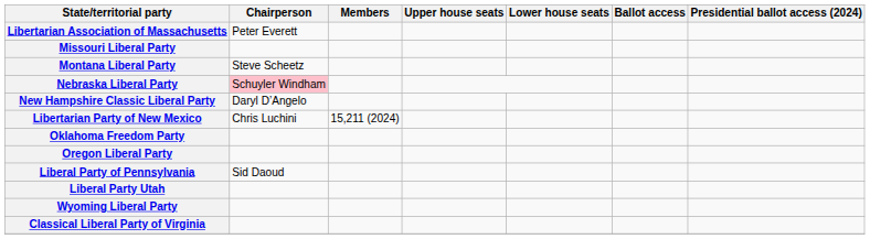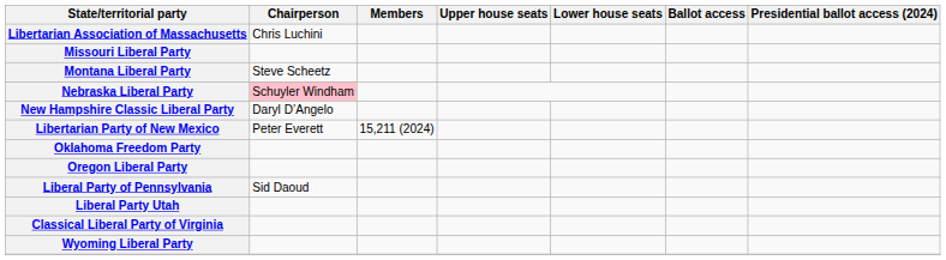Libertarian Association of Massachusetts | Chairperson: Peter Everett -> Chris Luchini
Libertarian Party of New Mexico | Chairperson: Chris Luchini -> Peter Everett
rows swapped: Classical Liberal Party of Virginia <-> Wyoming Liberal Party
